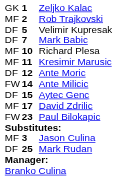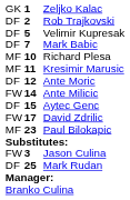Rob Trajkovski | column 1: MF -> DF
David Zdrilic | column 1: MF -> FW
Paul Bilokapic | column 1: FW -> MF
Jason Culina | column 1: MF -> FW
